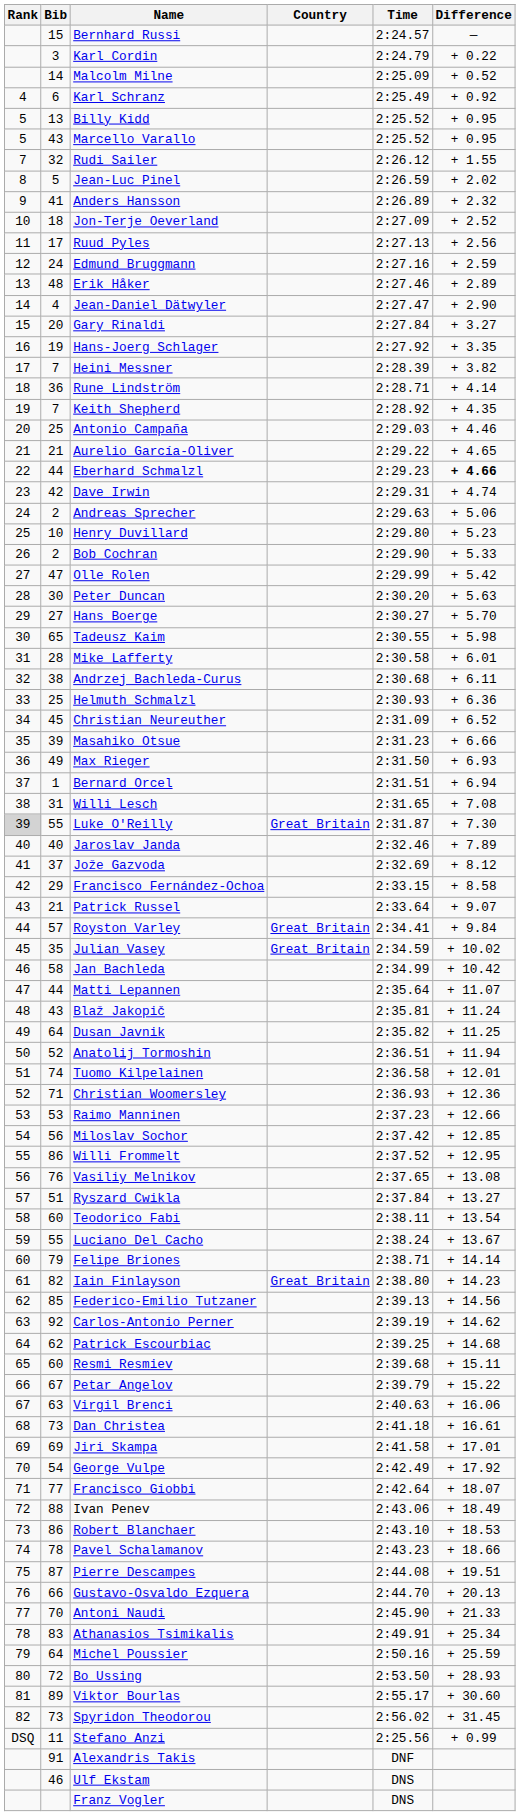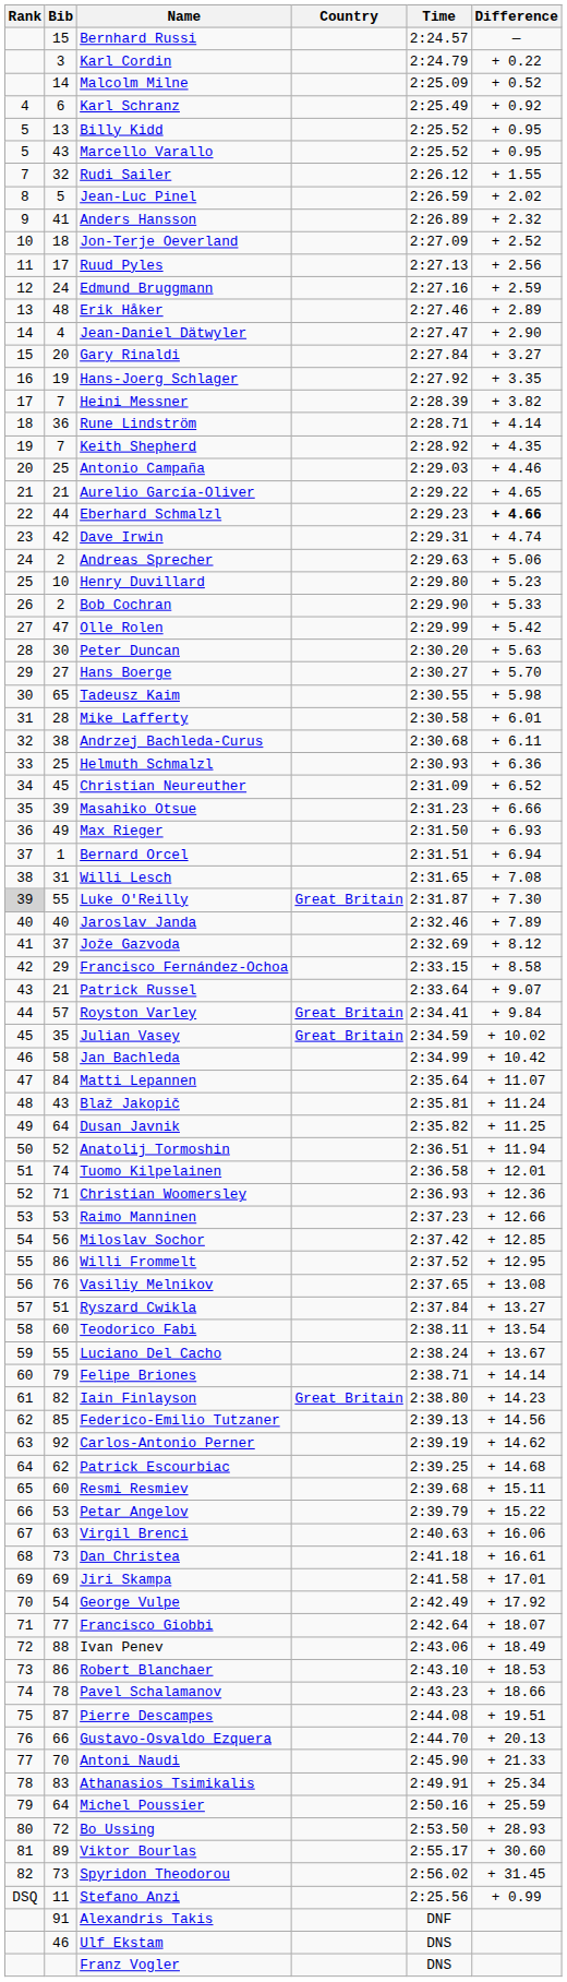Matti Lepannen | Bib: 44 -> 84
Petar Angelov | Bib: 67 -> 53
